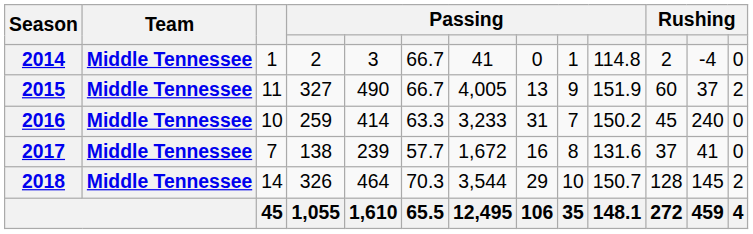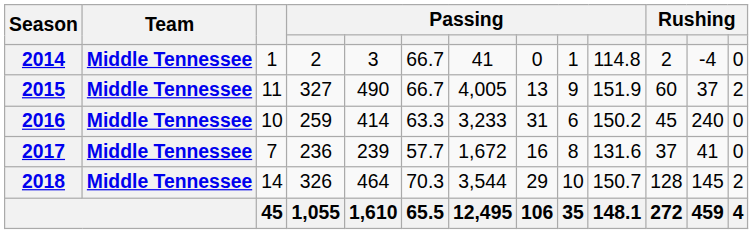2016 | column 9: 7 -> 6
2017 | column 4: 138 -> 236
